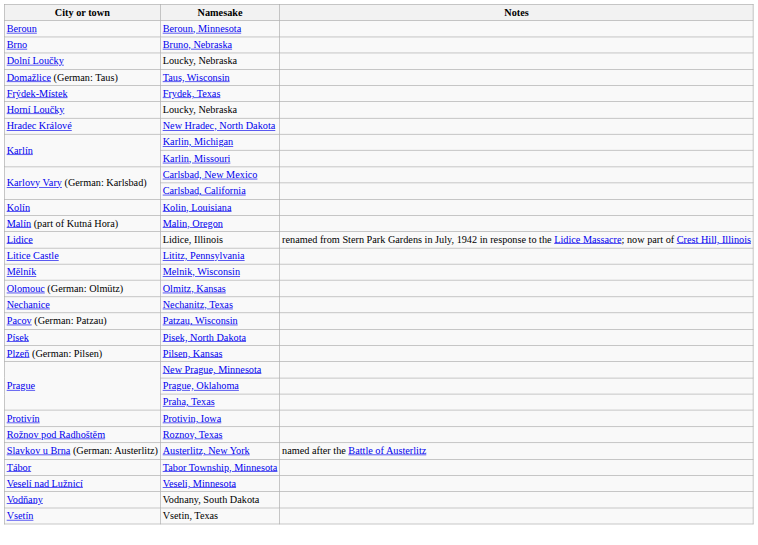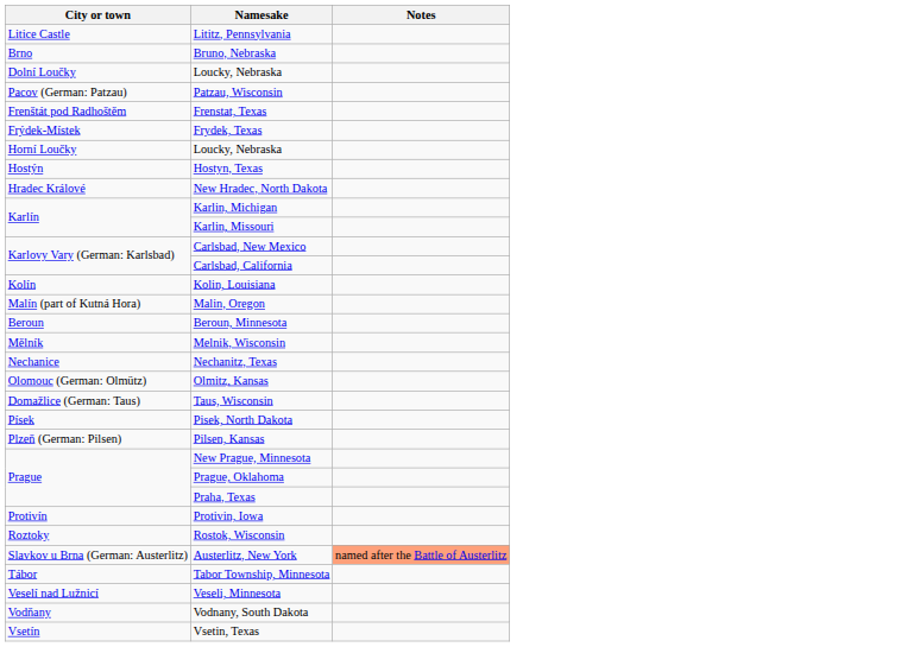rows swapped: Beroun, Minnesota <-> Lititz, Pennsylvania
rows swapped: Taus, Wisconsin <-> Patzau, Wisconsin
+ row: Frenštát pod Radhoštěm | Frenstat, Texas
+ row: Hostýn | Hostyn, Texas
- row: Lidice | Lidice, Illinois | renamed from Stern Park Gardens in July, 1942 in response to the Lidice Massacre; now part of Crest Hill, Illinois
rows swapped: Nechanitz, Texas <-> Olmitz, Kansas
- row: Rožnov pod Radhoštěm | Roznov, Texas
+ row: Roztoky | Rostok, Wisconsin
Austerlitz, New York | Notes: no background -> lightsalmon background
